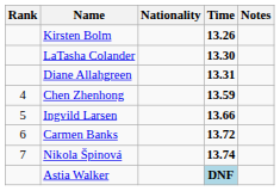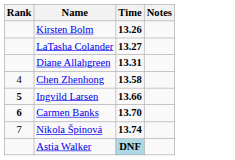- column: Nationality
LaTasha Colander | Time: 13.30 -> 13.27
Chen Zhenhong | Time: 13.59 -> 13.58
Ingvild Larsen | Rank: normal -> bold
Carmen Banks | Rank: normal -> bold
Carmen Banks | Time: 13.72 -> 13.70
